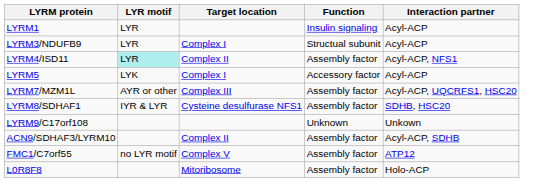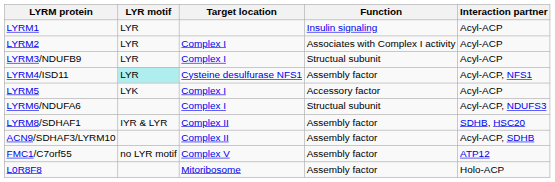+ row: LYRM2 | LYR | Complex I | Associates with Complex I activity | Acyl-ACP
LYRM4/ISD11 | Target location: Complex II -> Cysteine desulfurase NFS1
+ row: LYRM6/NDUFA6 | Complex I | Structual subunit | Acyl-ACP, NDUFS3
- row: LYRM7/MZM1L | AYR or other | Complex III | Assembly factor | Acyl-ACP, UQCRFS1, HSC20
LYRM8/SDHAF1 | Target location: Cysteine desulfurase NFS1 -> Complex II
- row: LYRM9/C17orf108 | Unknown | Unkown
